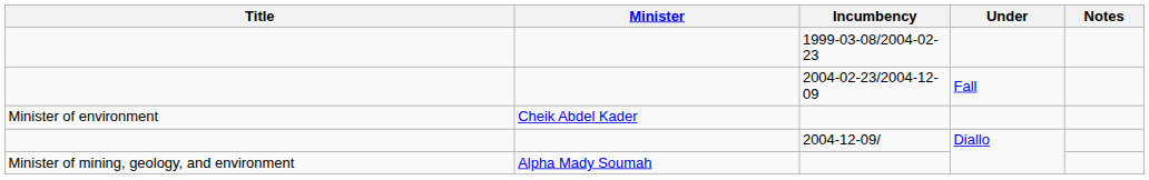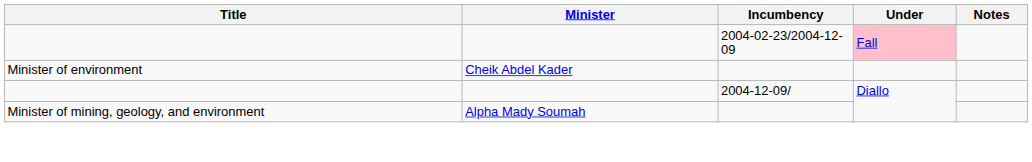- row: 1999-03-08/2004-02-23
2004-02-23/2004-12-09 | Under: no background -> pink background
